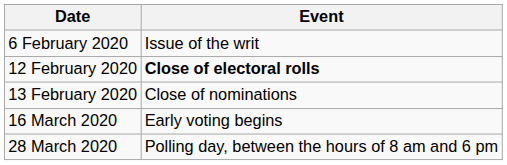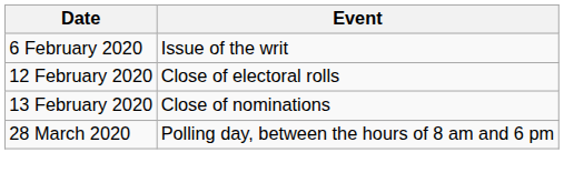12 February 2020 | Event: bold -> normal
- row: 16 March 2020 | Early voting begins
